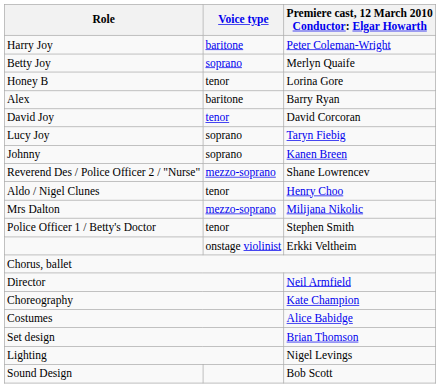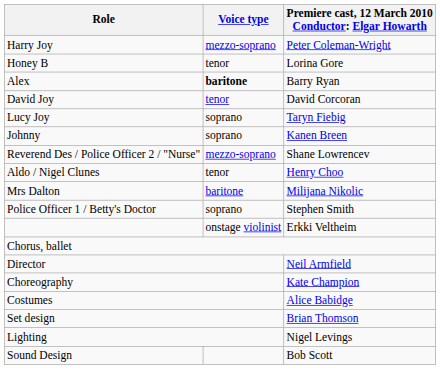Harry Joy | Voice type: baritone -> mezzo-soprano
- row: Betty Joy | soprano | Merlyn Quaife
Alex | Voice type: normal -> bold
Mrs Dalton | Voice type: mezzo-soprano -> baritone
Police Officer 1 / Betty's Doctor | Voice type: tenor -> soprano
